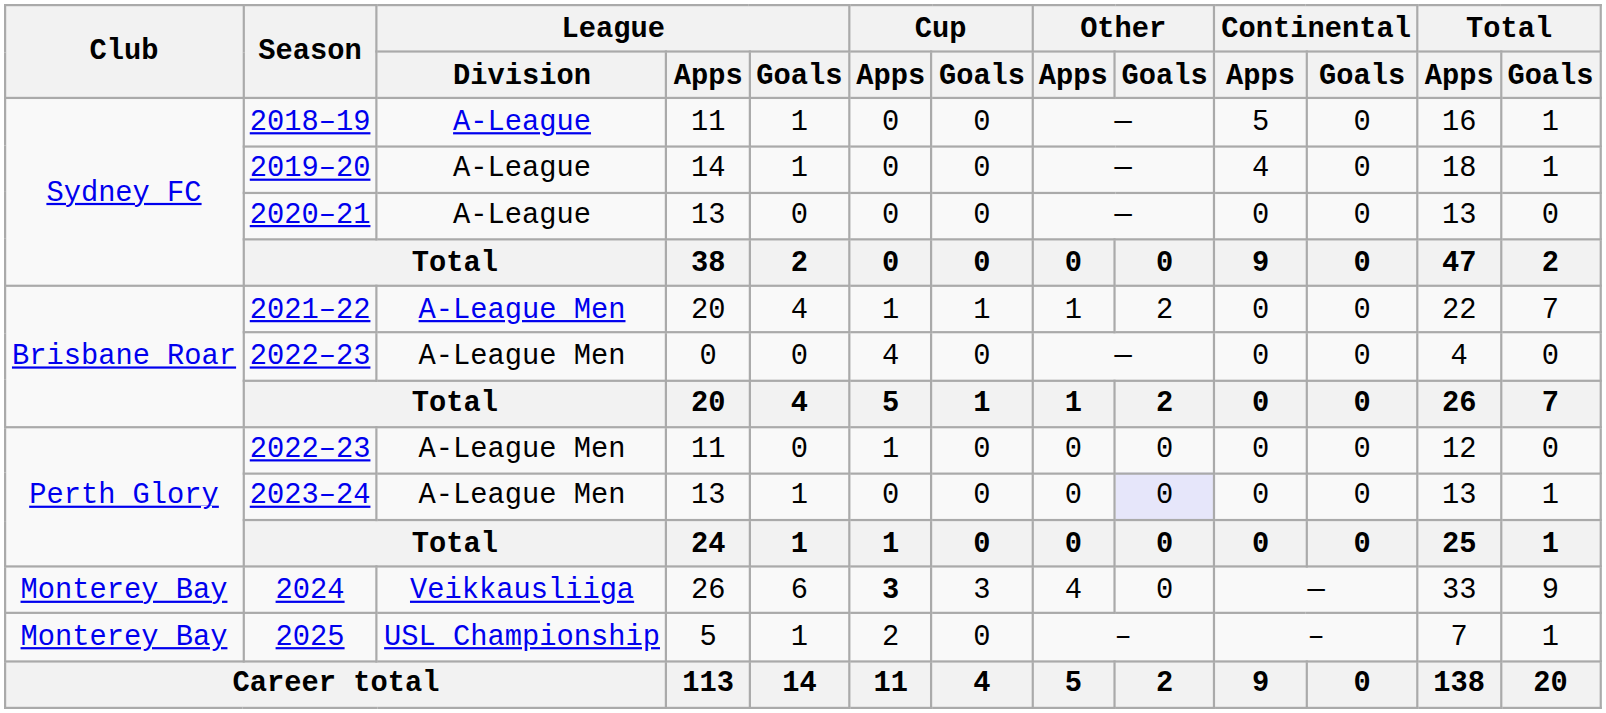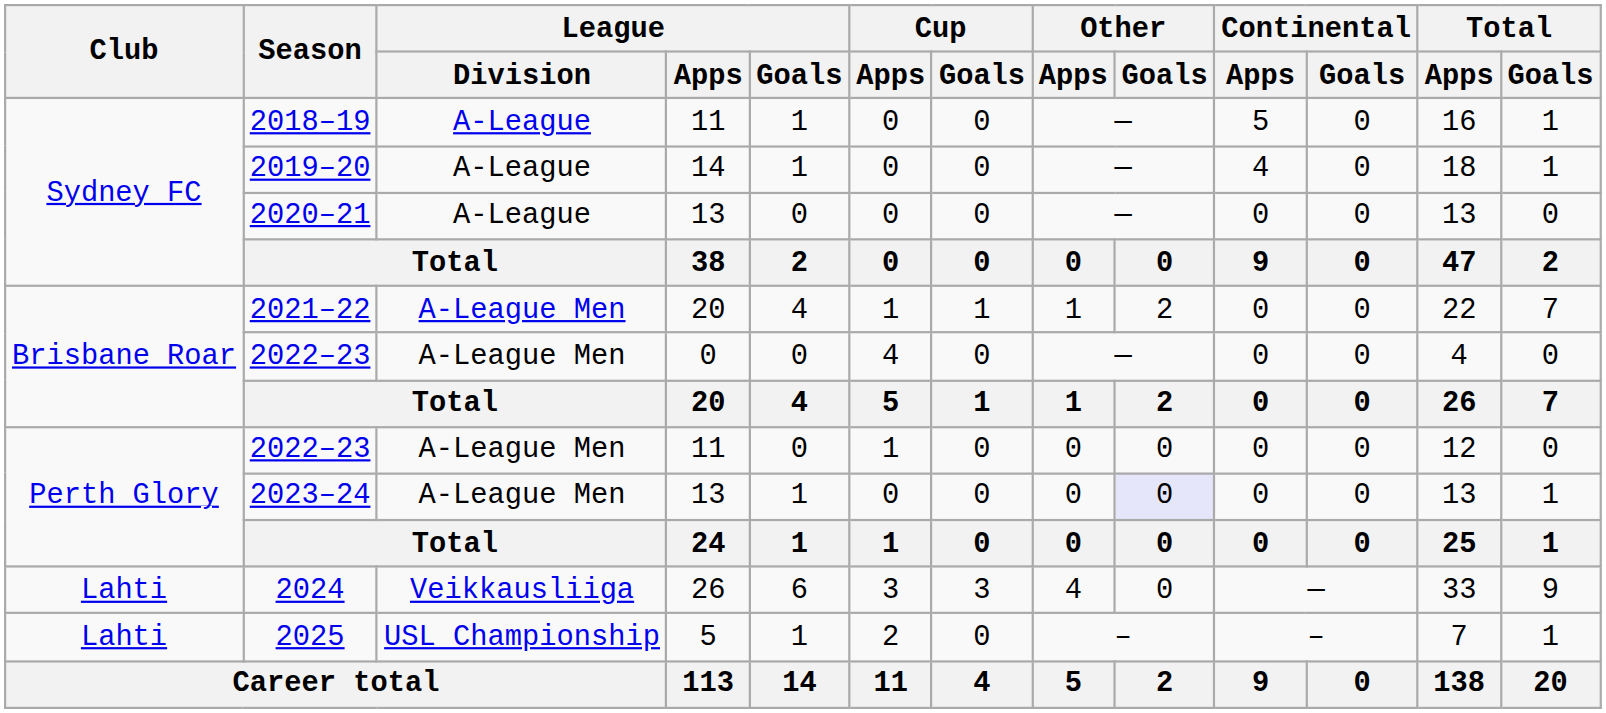2024 | Club: Monterey Bay -> Lahti
2024 | Cup / Apps: bold -> normal
2025 | Club: Monterey Bay -> Lahti
